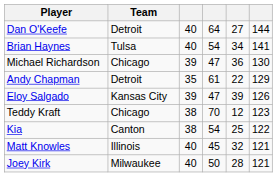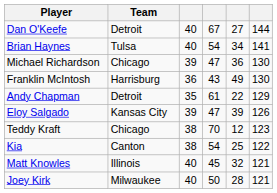Dan O'Keefe | column 4: 64 -> 67
+ row: Franklin McIntosh | Harrisburg | 36 | 43 | 49 | 130
